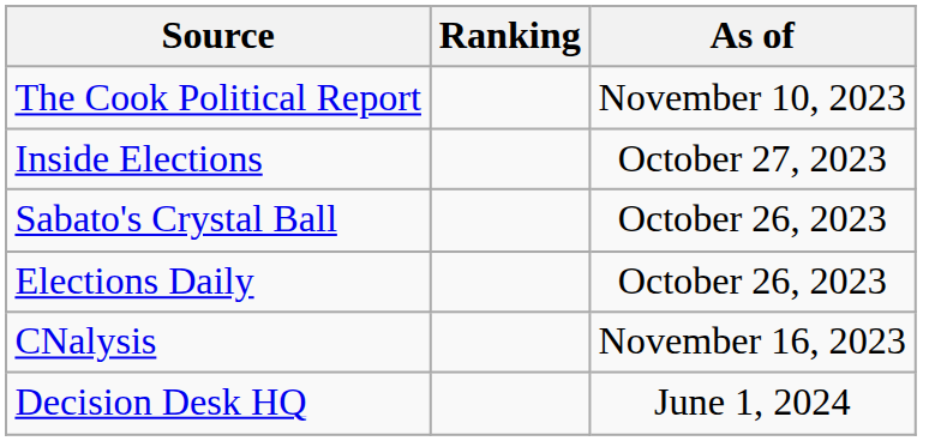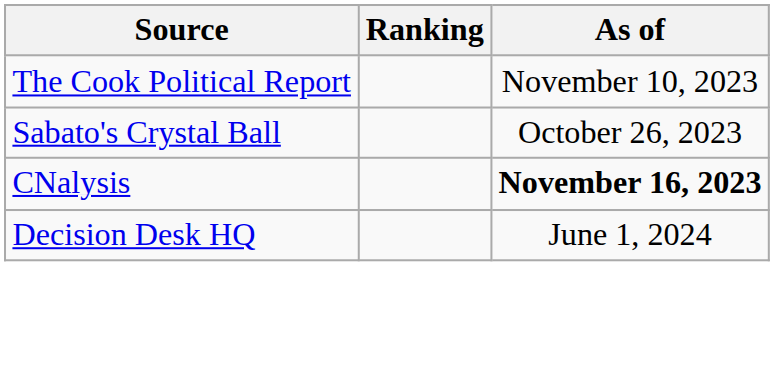- row: Inside Elections | October 27, 2023
- row: Elections Daily | October 26, 2023
CNalysis | As of: normal -> bold
